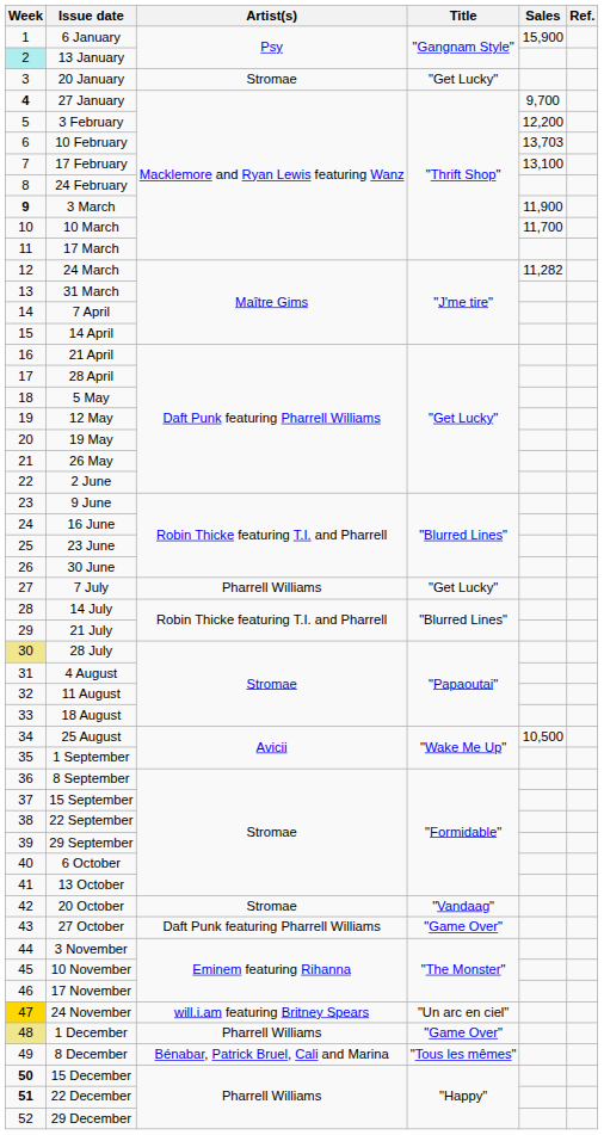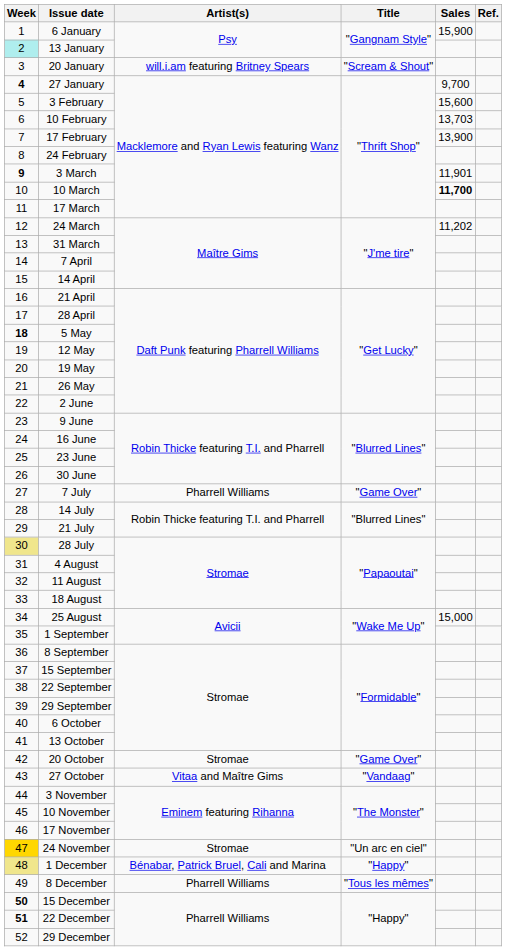20 January | Artist(s): Stromae -> will.i.am featuring Britney Spears
20 January | Title: "Get Lucky" -> "Scream & Shout"
3 February | Sales: 12,200 -> 15,600
17 February | Sales: 13,100 -> 13,900
3 March | Sales: 11,900 -> 11,901
10 March | Sales: normal -> bold
24 March | Sales: 11,282 -> 11,202
5 May | Week: normal -> bold
7 July | Title: "Get Lucky" -> "Game Over"
25 August | Sales: 10,500 -> 15,000
20 October | Title: "Vandaag" -> "Game Over"
27 October | Artist(s): Daft Punk featuring Pharrell Williams -> Vitaa and Maître Gims
27 October | Title: "Game Over" -> "Vandaag"
24 November | Artist(s): will.i.am featuring Britney Spears -> Stromae
1 December | Artist(s): Pharrell Williams -> Bénabar, Patrick Bruel, Cali and Marina
1 December | Title: "Game Over" -> "Happy"
8 December | Artist(s): Bénabar, Patrick Bruel, Cali and Marina -> Pharrell Williams
